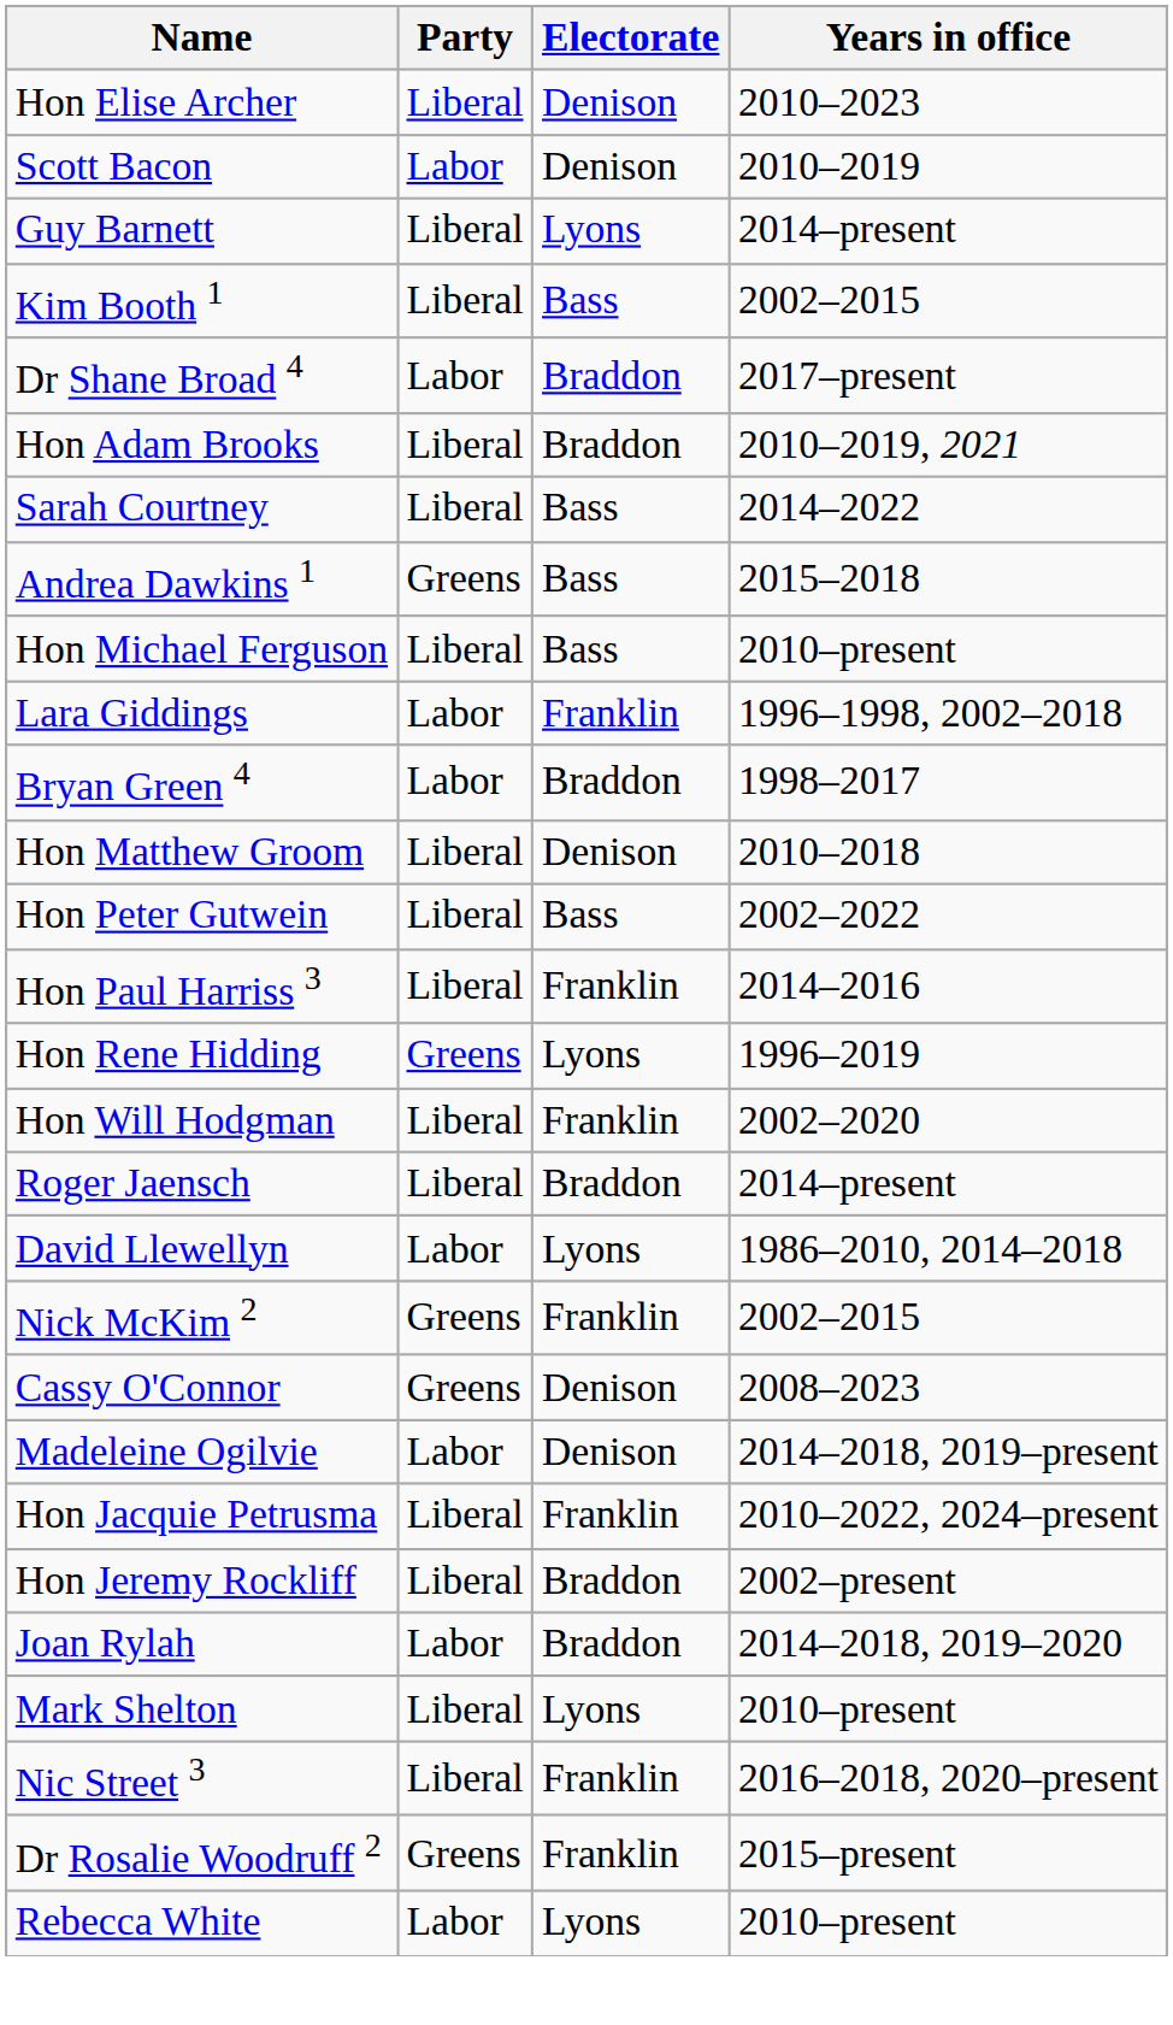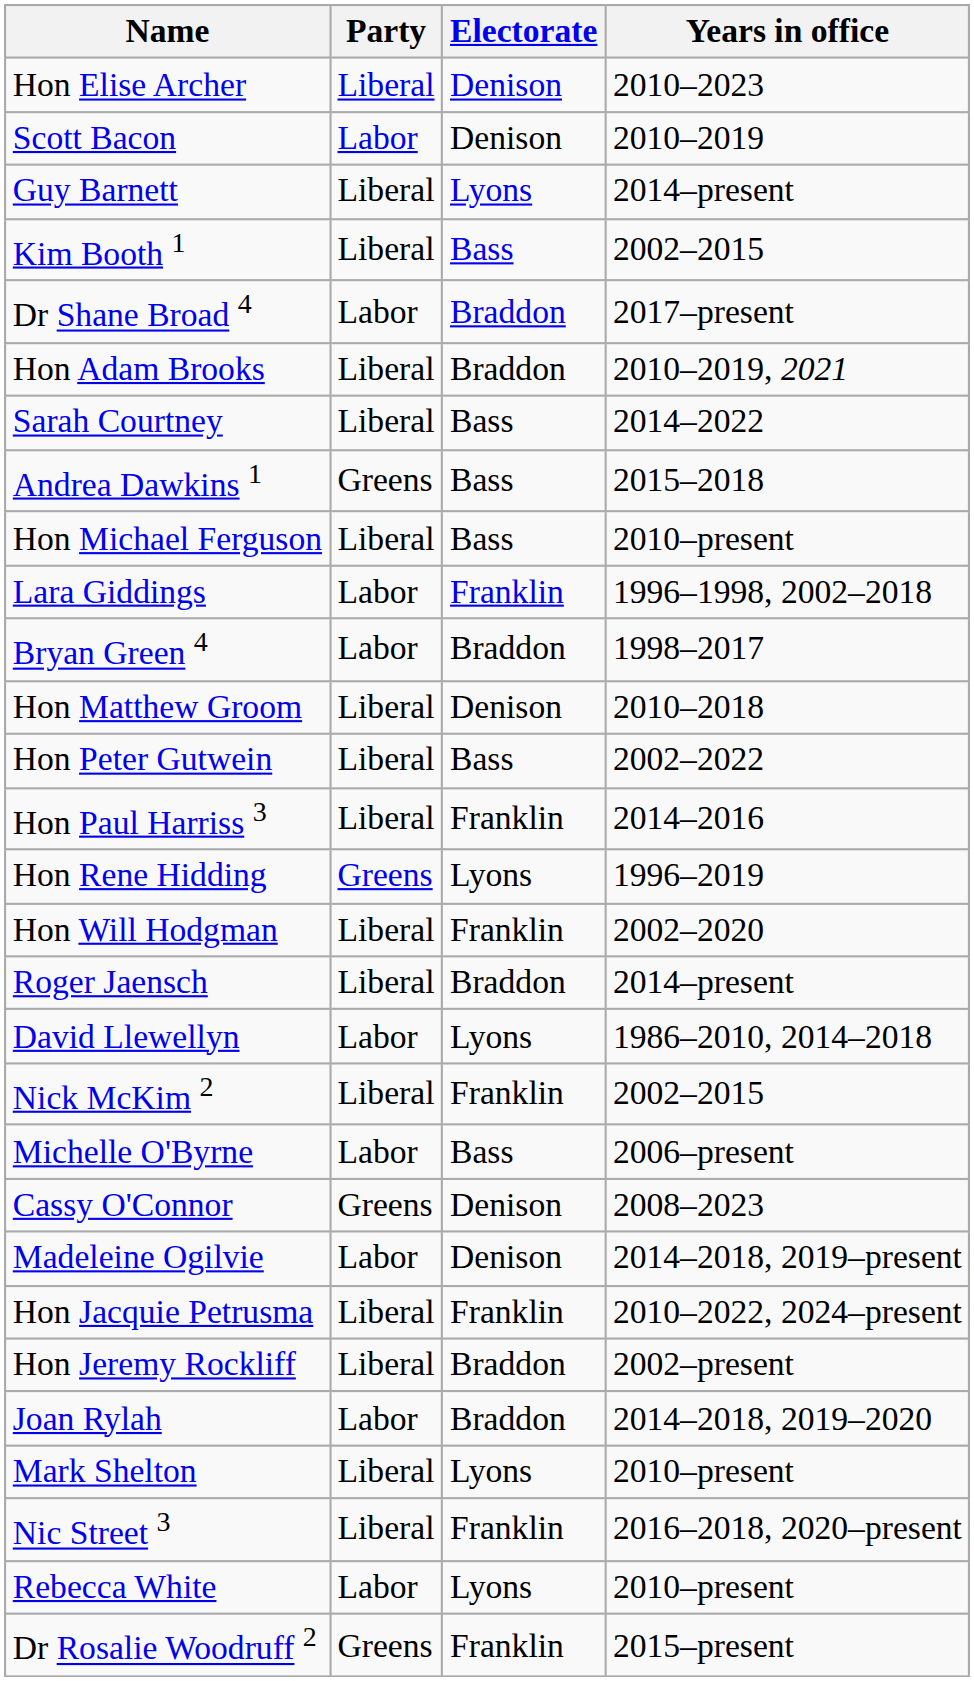Nick McKim 2 | Party: Greens -> Liberal
+ row: Michelle O'Byrne | Labor | Bass | 2006–present
rows swapped: Rebecca White <-> Dr Rosalie Woodruff 2
